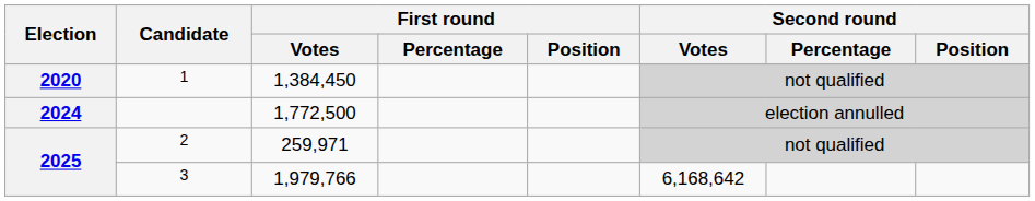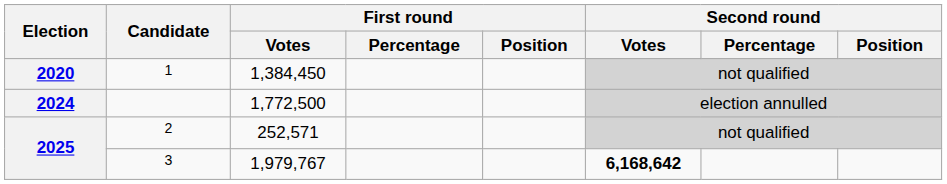2 | First round / Votes: 259,971 -> 252,571
3 | First round / Votes: 1,979,766 -> 1,979,767
3 | Second round / Votes: normal -> bold
